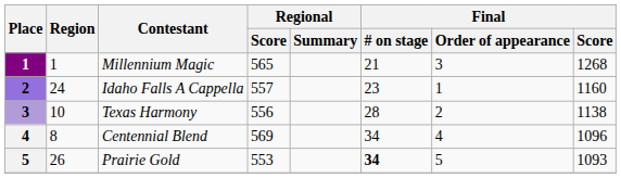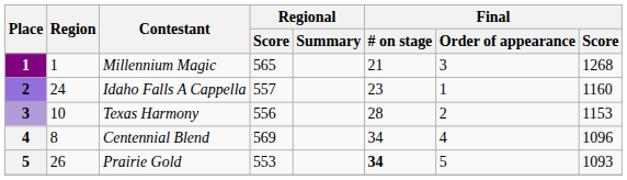Texas Harmony | Final / Score: 1138 -> 1153
